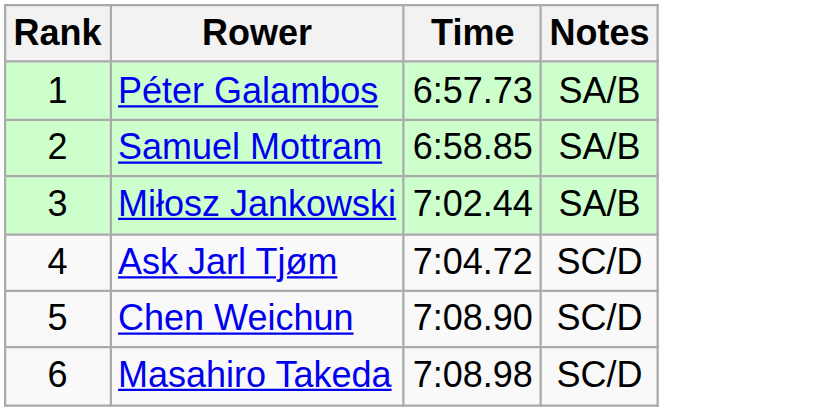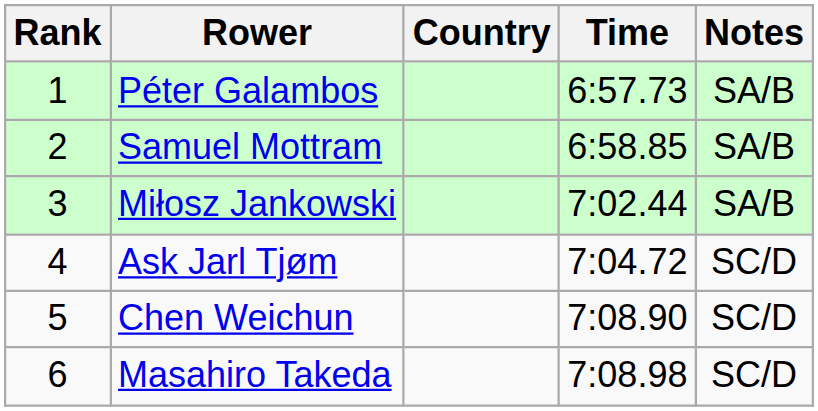+ column: Country
